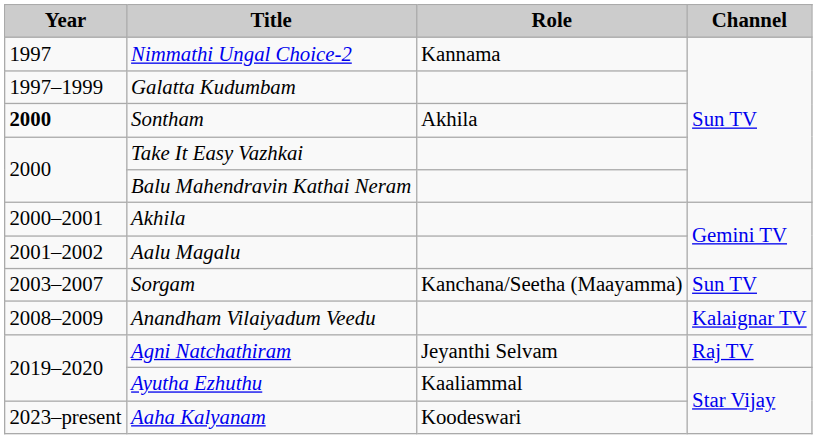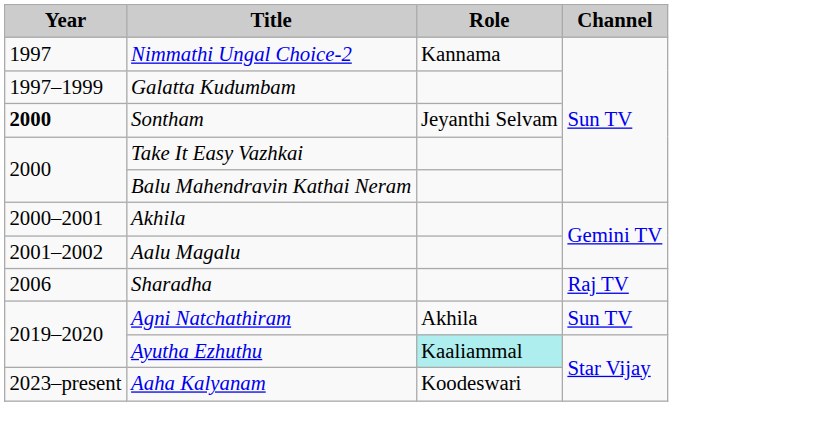Sontham | Role: Akhila -> Jeyanthi Selvam
- row: 2003–2007 | Sorgam | Kanchana/Seetha (Maayamma) | Sun TV
+ row: 2006 | Sharadha | Raj TV
- row: 2008–2009 | Anandham Vilaiyadum Veedu | Kalaignar TV
Agni Natchathiram | Role: Jeyanthi Selvam -> Akhila
Agni Natchathiram | Channel: Raj TV -> Sun TV
Ayutha Ezhuthu | Role: no background -> paleturquoise background
